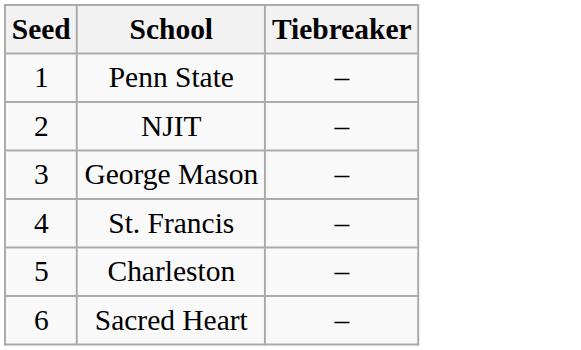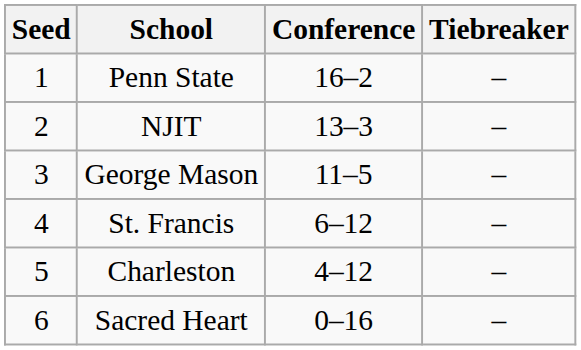+ column: Conference | 16–2 | 13–3 | 11–5 | 6–12 | 4–12 | 0–16
